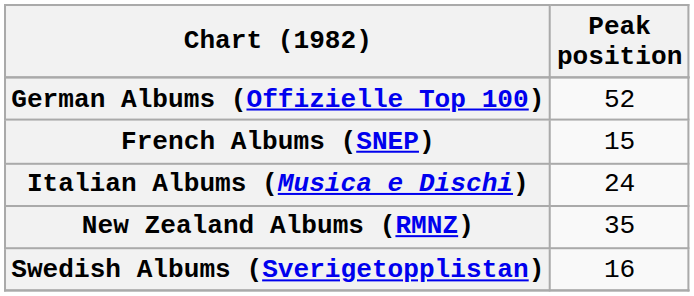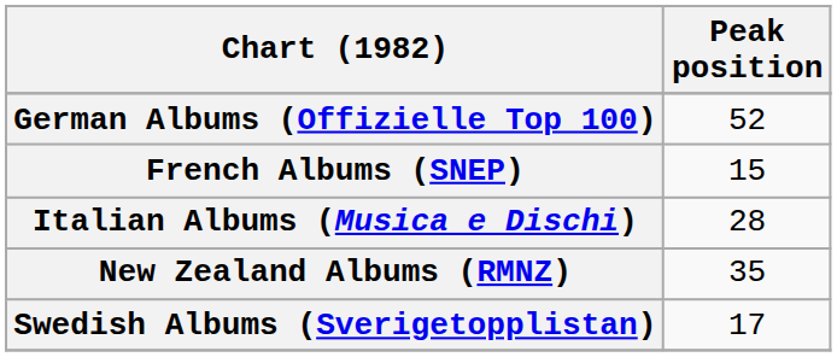Italian Albums (Musica e Dischi) | Peak position: 24 -> 28
Swedish Albums (Sverigetopplistan) | Peak position: 16 -> 17
